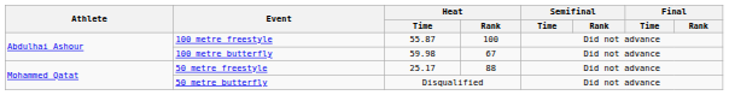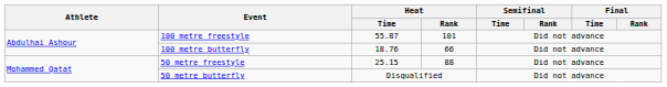100 metre freestyle | Heat / Rank: 100 -> 101
100 metre butterfly | Heat / Time: 59.98 -> 18.76
100 metre butterfly | Heat / Rank: 67 -> 66
50 metre freestyle | Heat / Time: 25.17 -> 25.15
